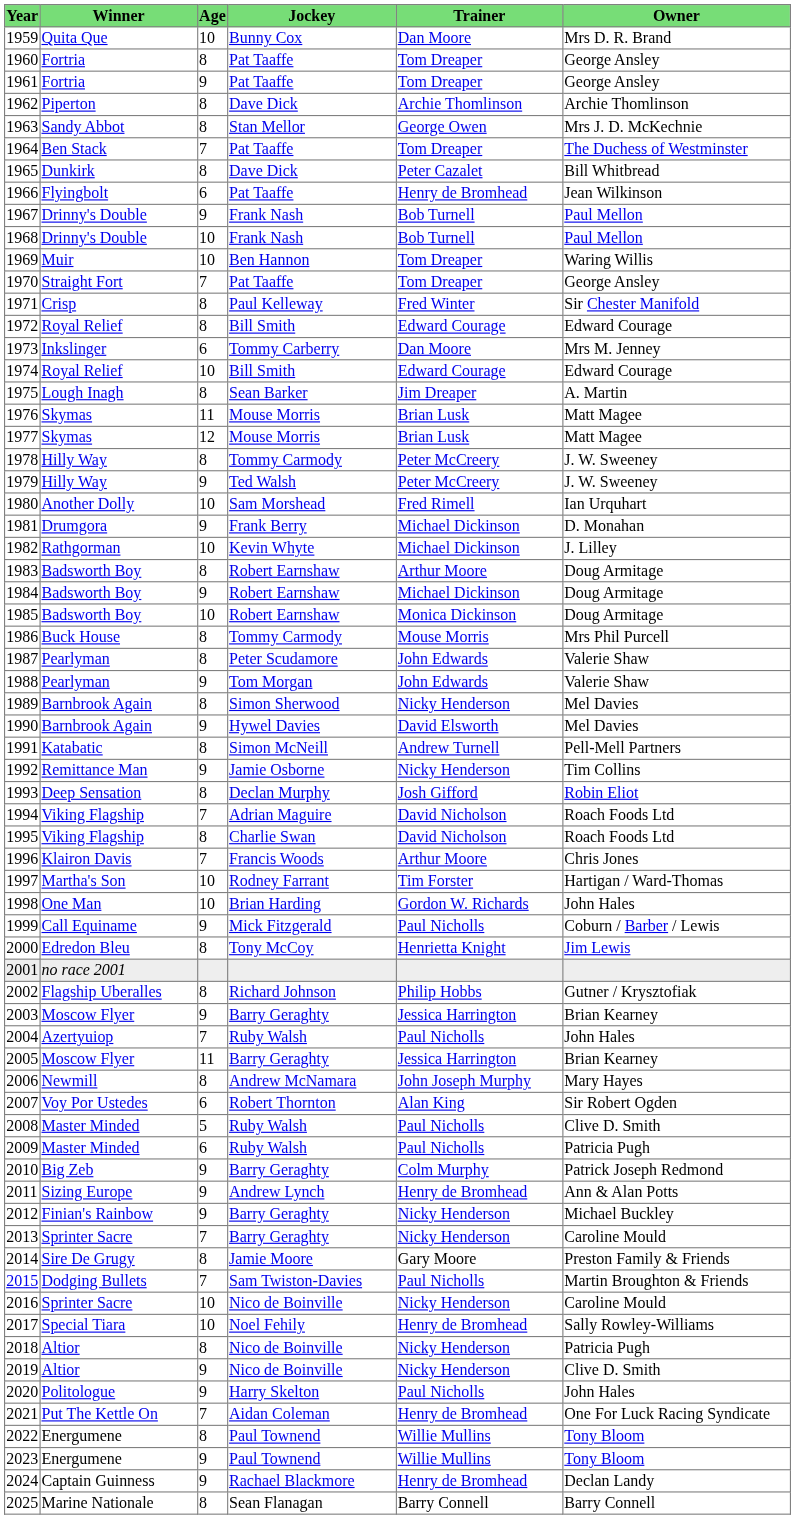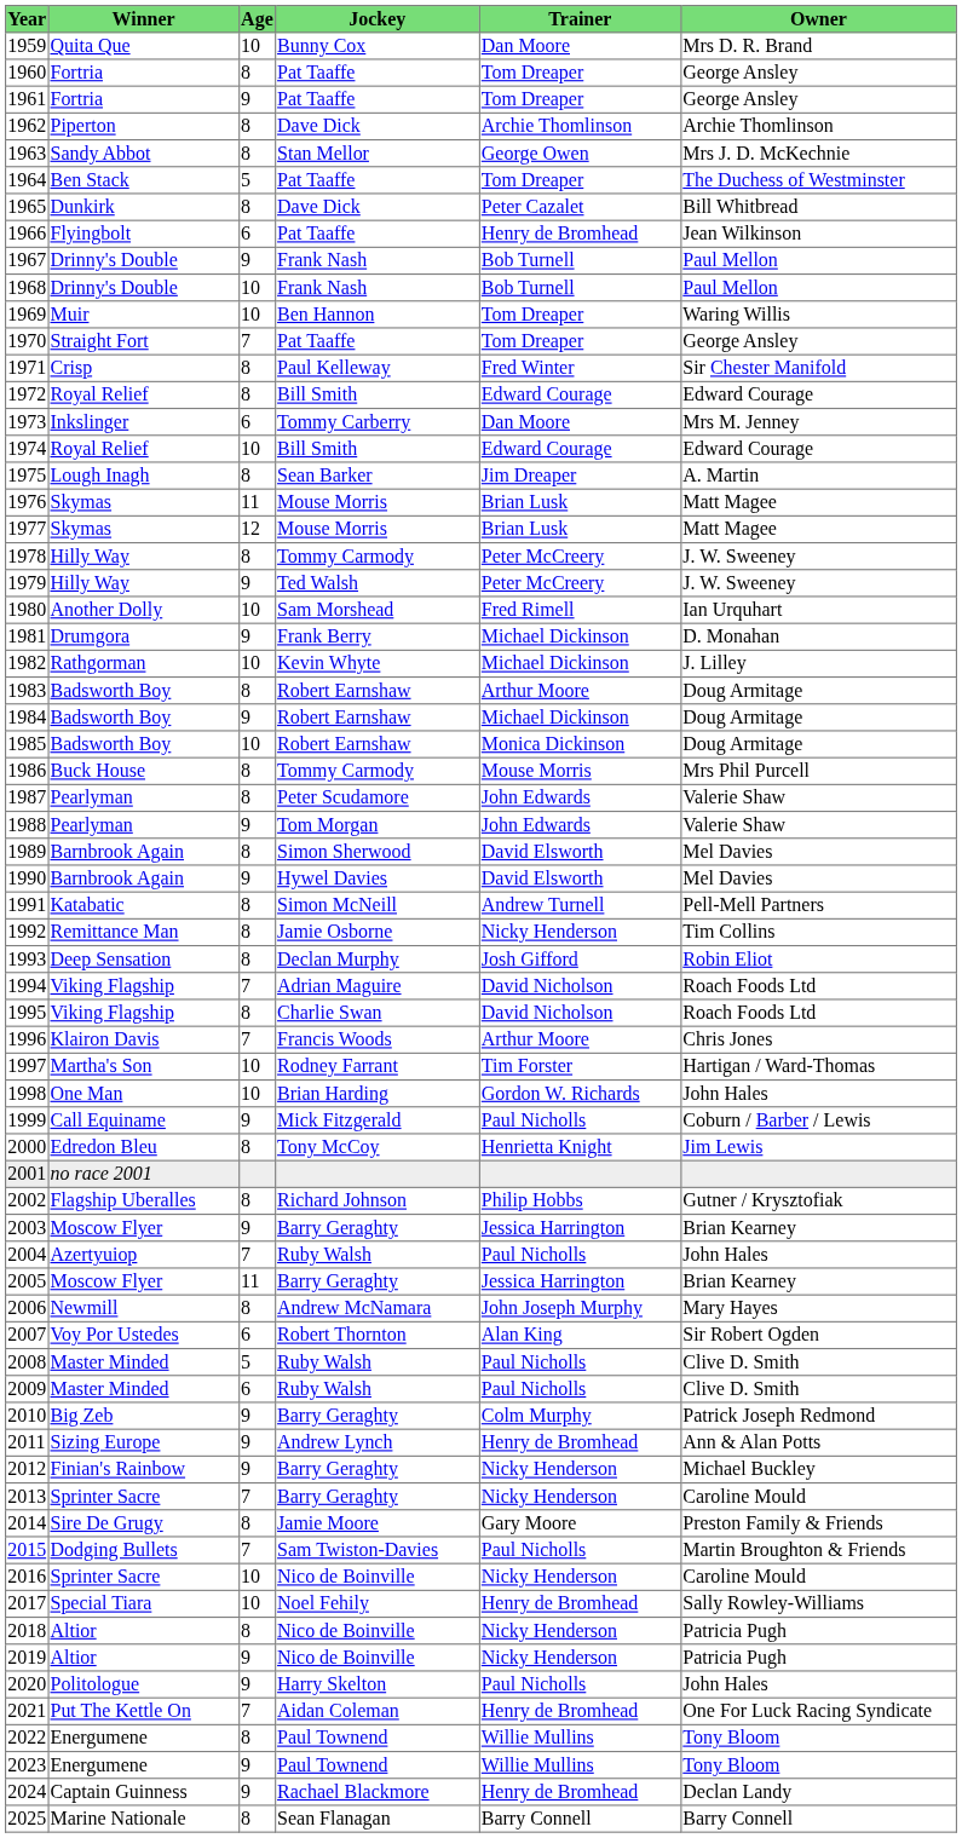1964 | Age: 7 -> 5
1989 | Trainer: Nicky Henderson -> David Elsworth
1992 | Age: 9 -> 8
2009 | Owner: Patricia Pugh -> Clive D. Smith
2019 | Owner: Clive D. Smith -> Patricia Pugh
